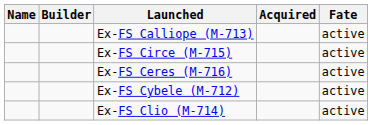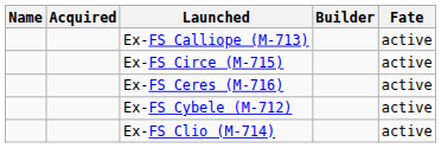columns swapped: Builder <-> Acquired
